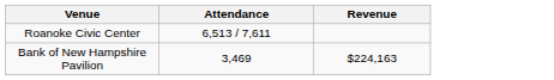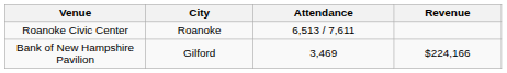+ column: City | Roanoke | Gilford
Bank of New Hampshire Pavilion | Revenue: $224,163 -> $224,166
